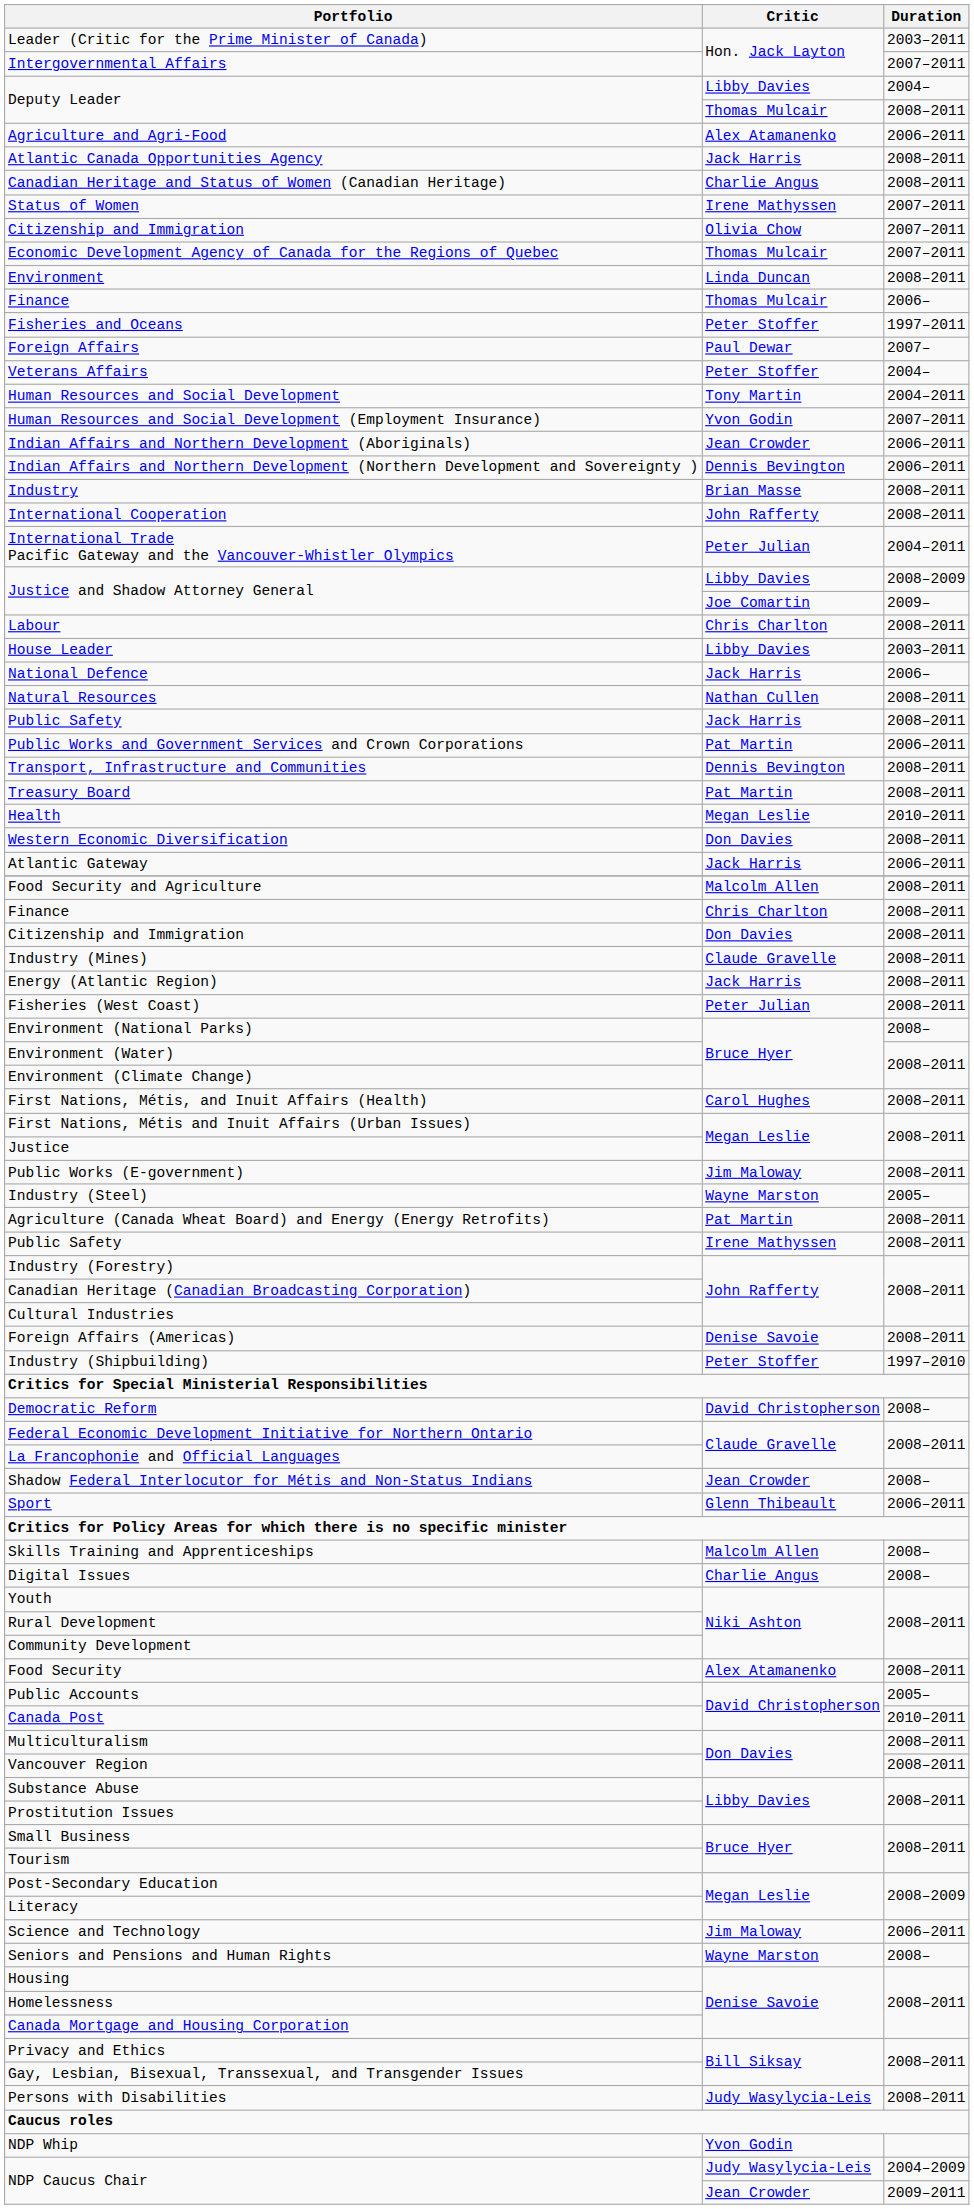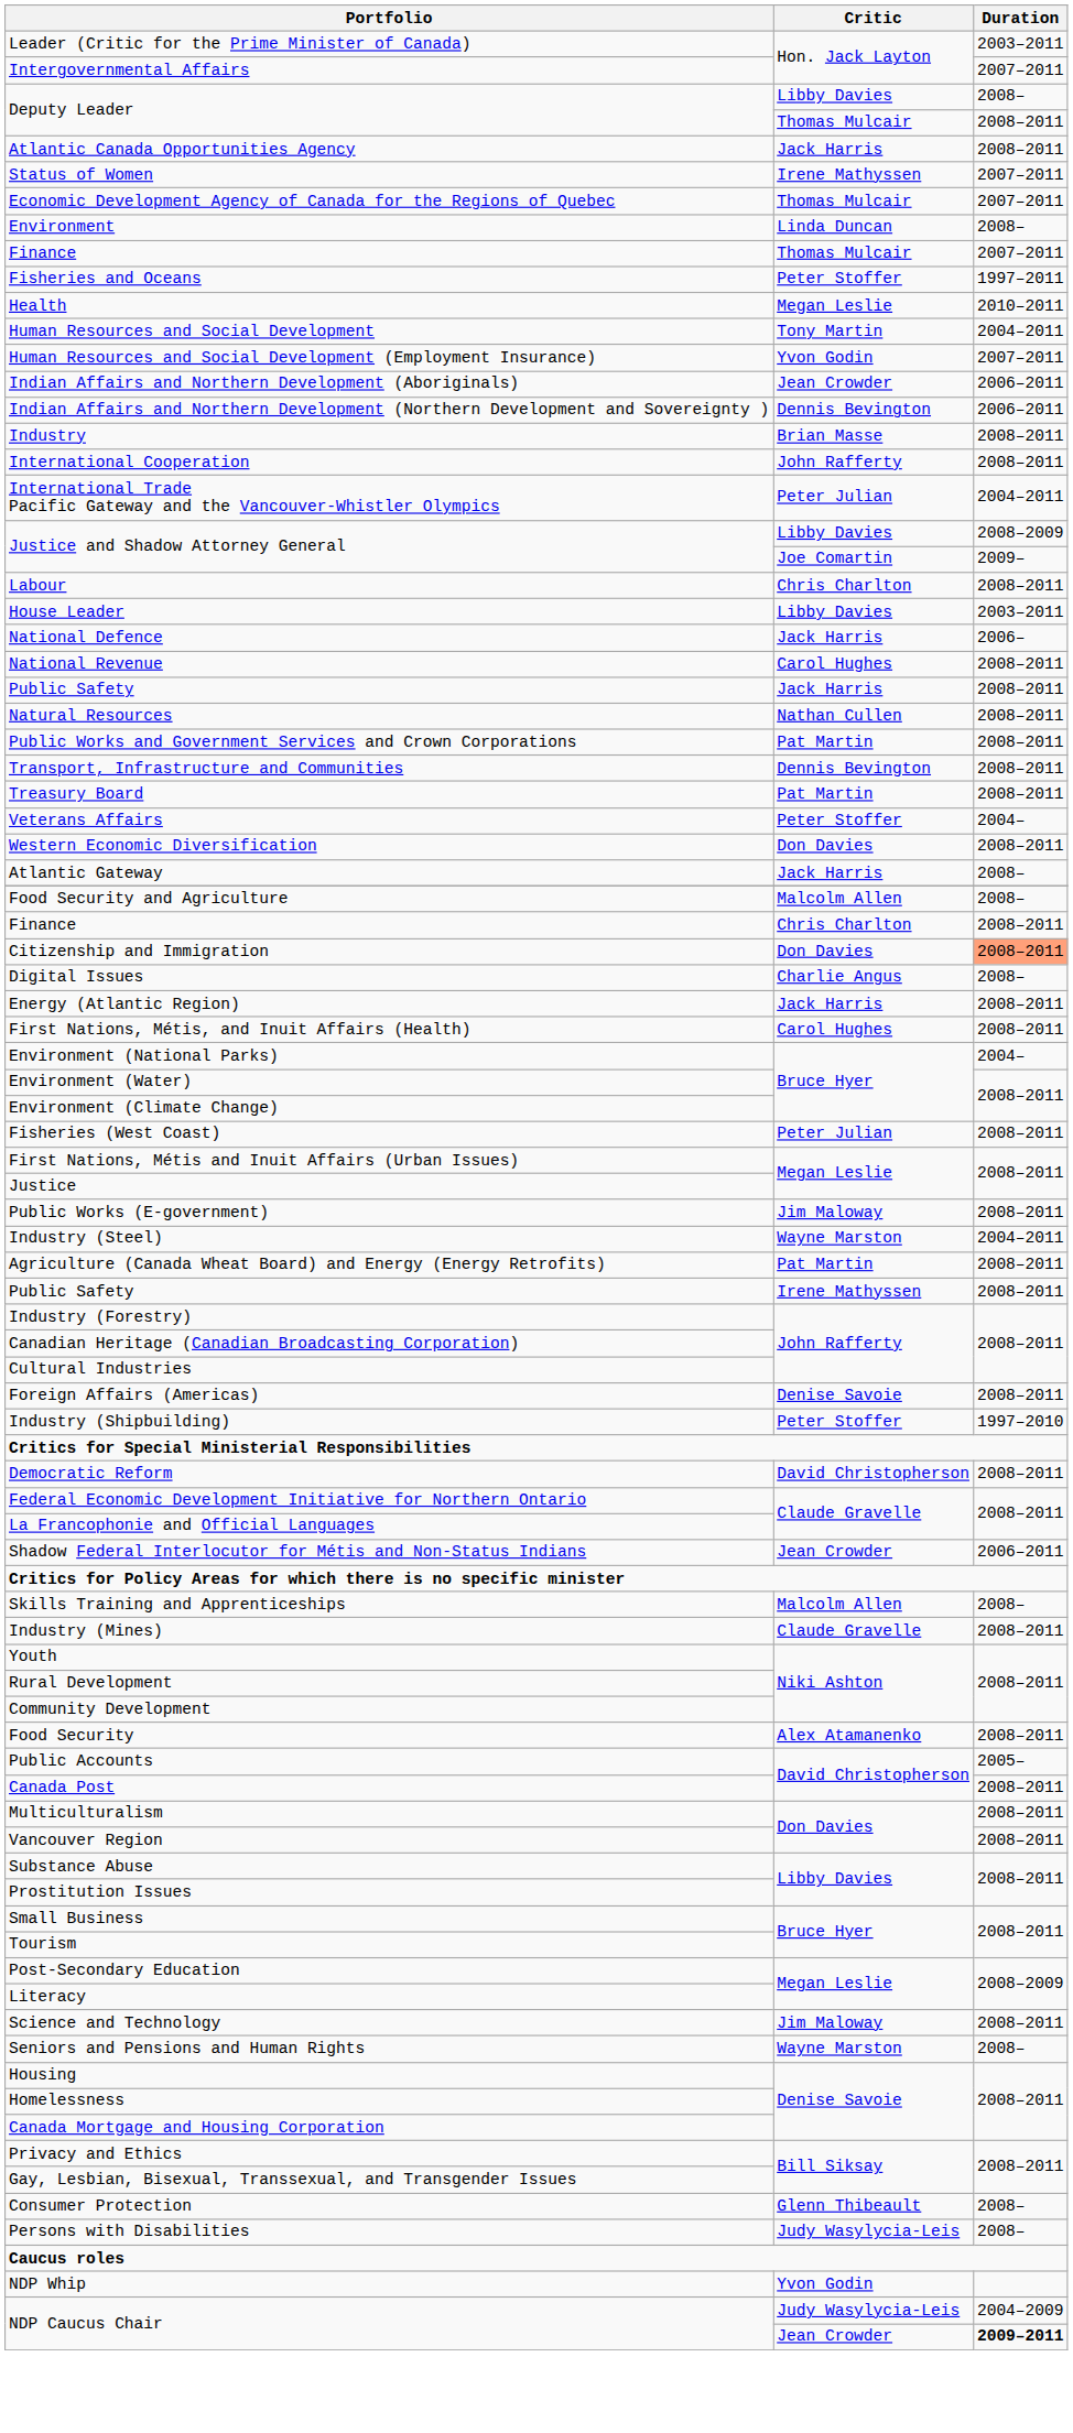Deputy Leader / Libby Davies | Duration: 2004– -> 2008–
- row: Agriculture and Agri-Food | Alex Atamanenko | 2006–2011
- row: Canadian Heritage and Status of Women (Canadian Heritage) | Charlie Angus | 2008–2011
- row: Citizenship and Immigration | Olivia Chow | 2007–2011
Environment | Duration: 2008–2011 -> 2008–
Finance / Thomas Mulcair | Duration: 2006– -> 2007–2011
- row: Foreign Affairs | Paul Dewar | 2007–
rows swapped: Health <-> Veterans Affairs
+ row: National Revenue | Carol Hughes | 2008–2011
rows swapped: Natural Resources <-> Public Safety / Jack Harris
Public Works and Government Services and Crown Corporations | Duration: 2006–2011 -> 2008–2011
Atlantic Gateway | Duration: 2006–2011 -> 2008–
Food Security and Agriculture | Duration: 2008–2011 -> 2008–
Citizenship and Immigration / Don Davies | Duration: no background -> lightsalmon background
rows swapped: Industry (Mines) <-> Digital Issues
rows swapped: First Nations, Métis, and Inuit Affairs (Health) <-> Fisheries (West Coast)
Environment (National Parks) | Duration: 2008– -> 2004–
Industry (Steel) | Duration: 2005– -> 2004–2011
Democratic Reform | Duration: 2008– -> 2008–2011
Shadow Federal Interlocutor for Métis and Non-Status Indians | Duration: 2008– -> 2006–2011
- row: Sport | Glenn Thibeault | 2006–2011
Canada Post | Duration: 2010–2011 -> 2008–2011
Science and Technology | Duration: 2006–2011 -> 2008–2011
+ row: Consumer Protection | Glenn Thibeault | 2008–
Persons with Disabilities | Duration: 2008–2011 -> 2008–
NDP Caucus Chair / Jean Crowder | Duration: normal -> bold
